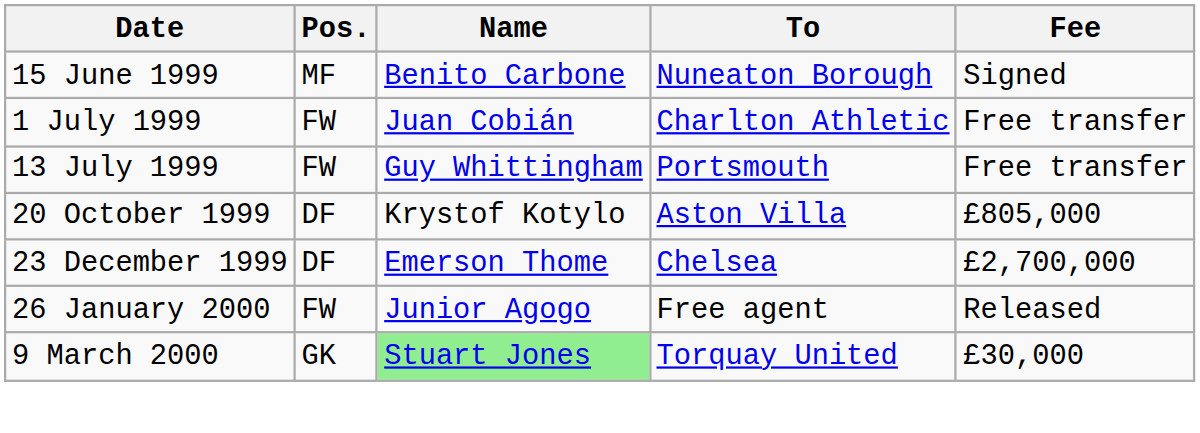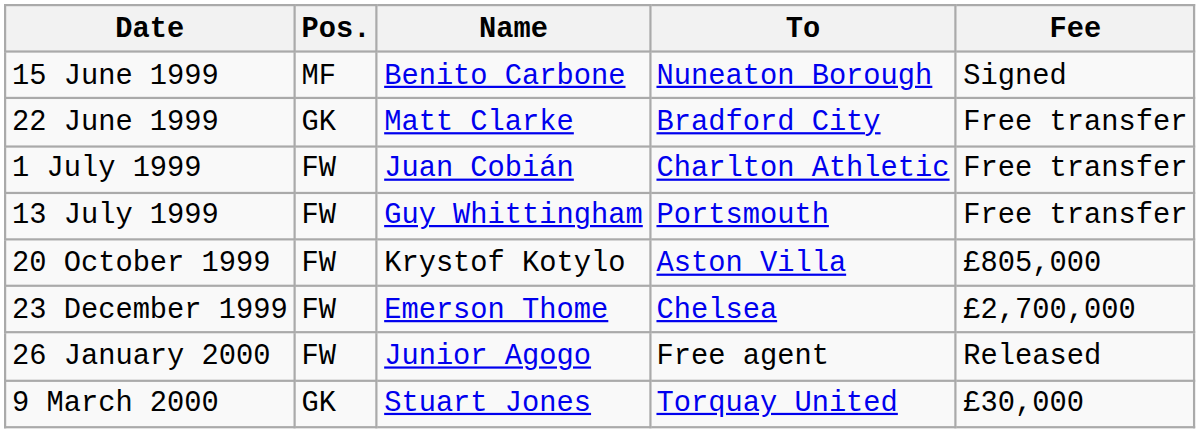+ row: 22 June 1999 | GK | Matt Clarke | Bradford City | Free transfer
20 October 1999 | Pos.: DF -> FW
23 December 1999 | Pos.: DF -> FW
9 March 2000 | Name: lightgreen background -> no background
